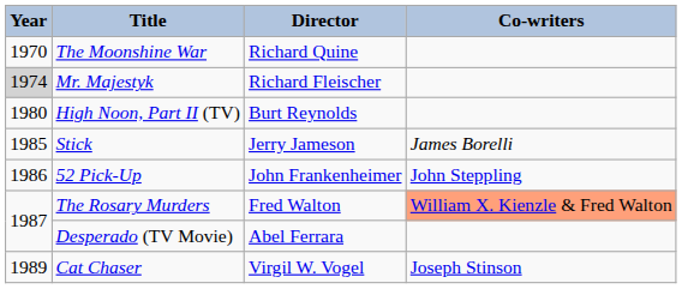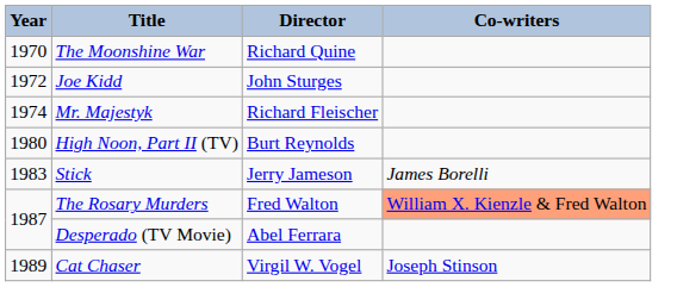+ row: 1972 | Joe Kidd | John Sturges
Mr. Majestyk | Year: lightgrey background -> no background
Stick | Year: 1985 -> 1983
- row: 1986 | 52 Pick-Up | John Frankenheimer | John Steppling
